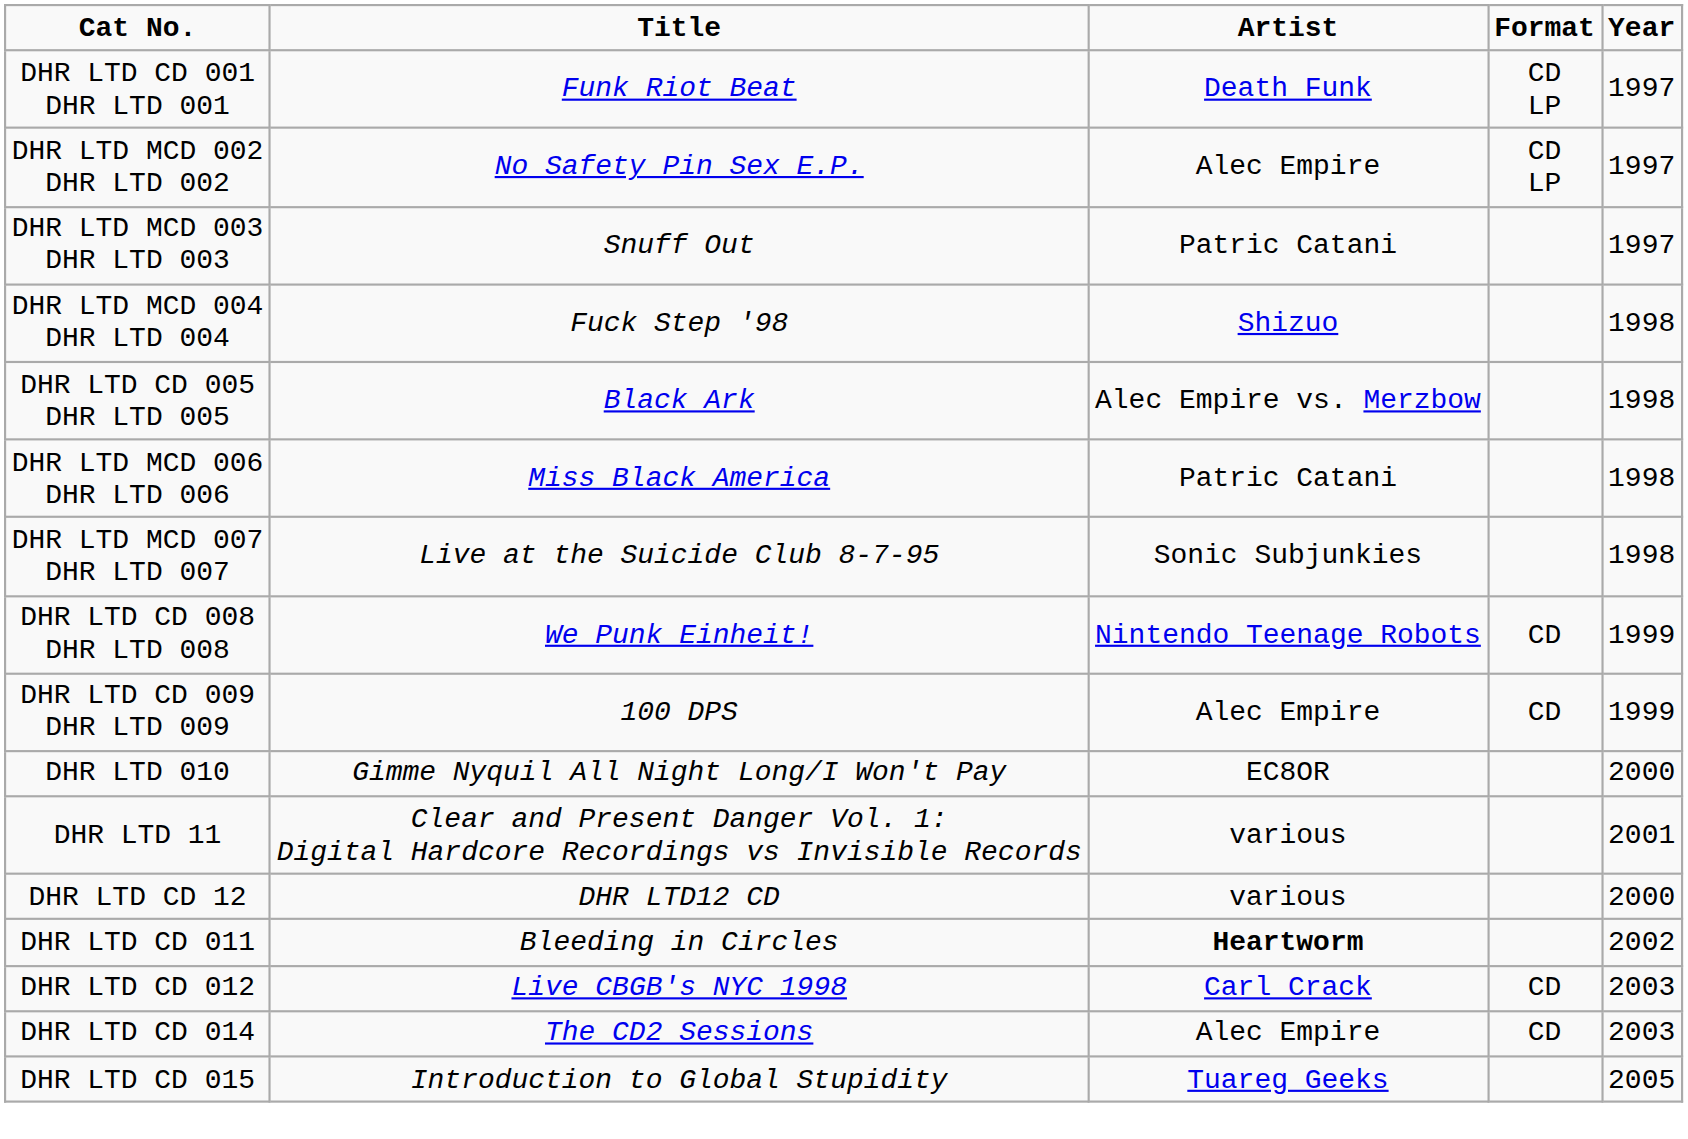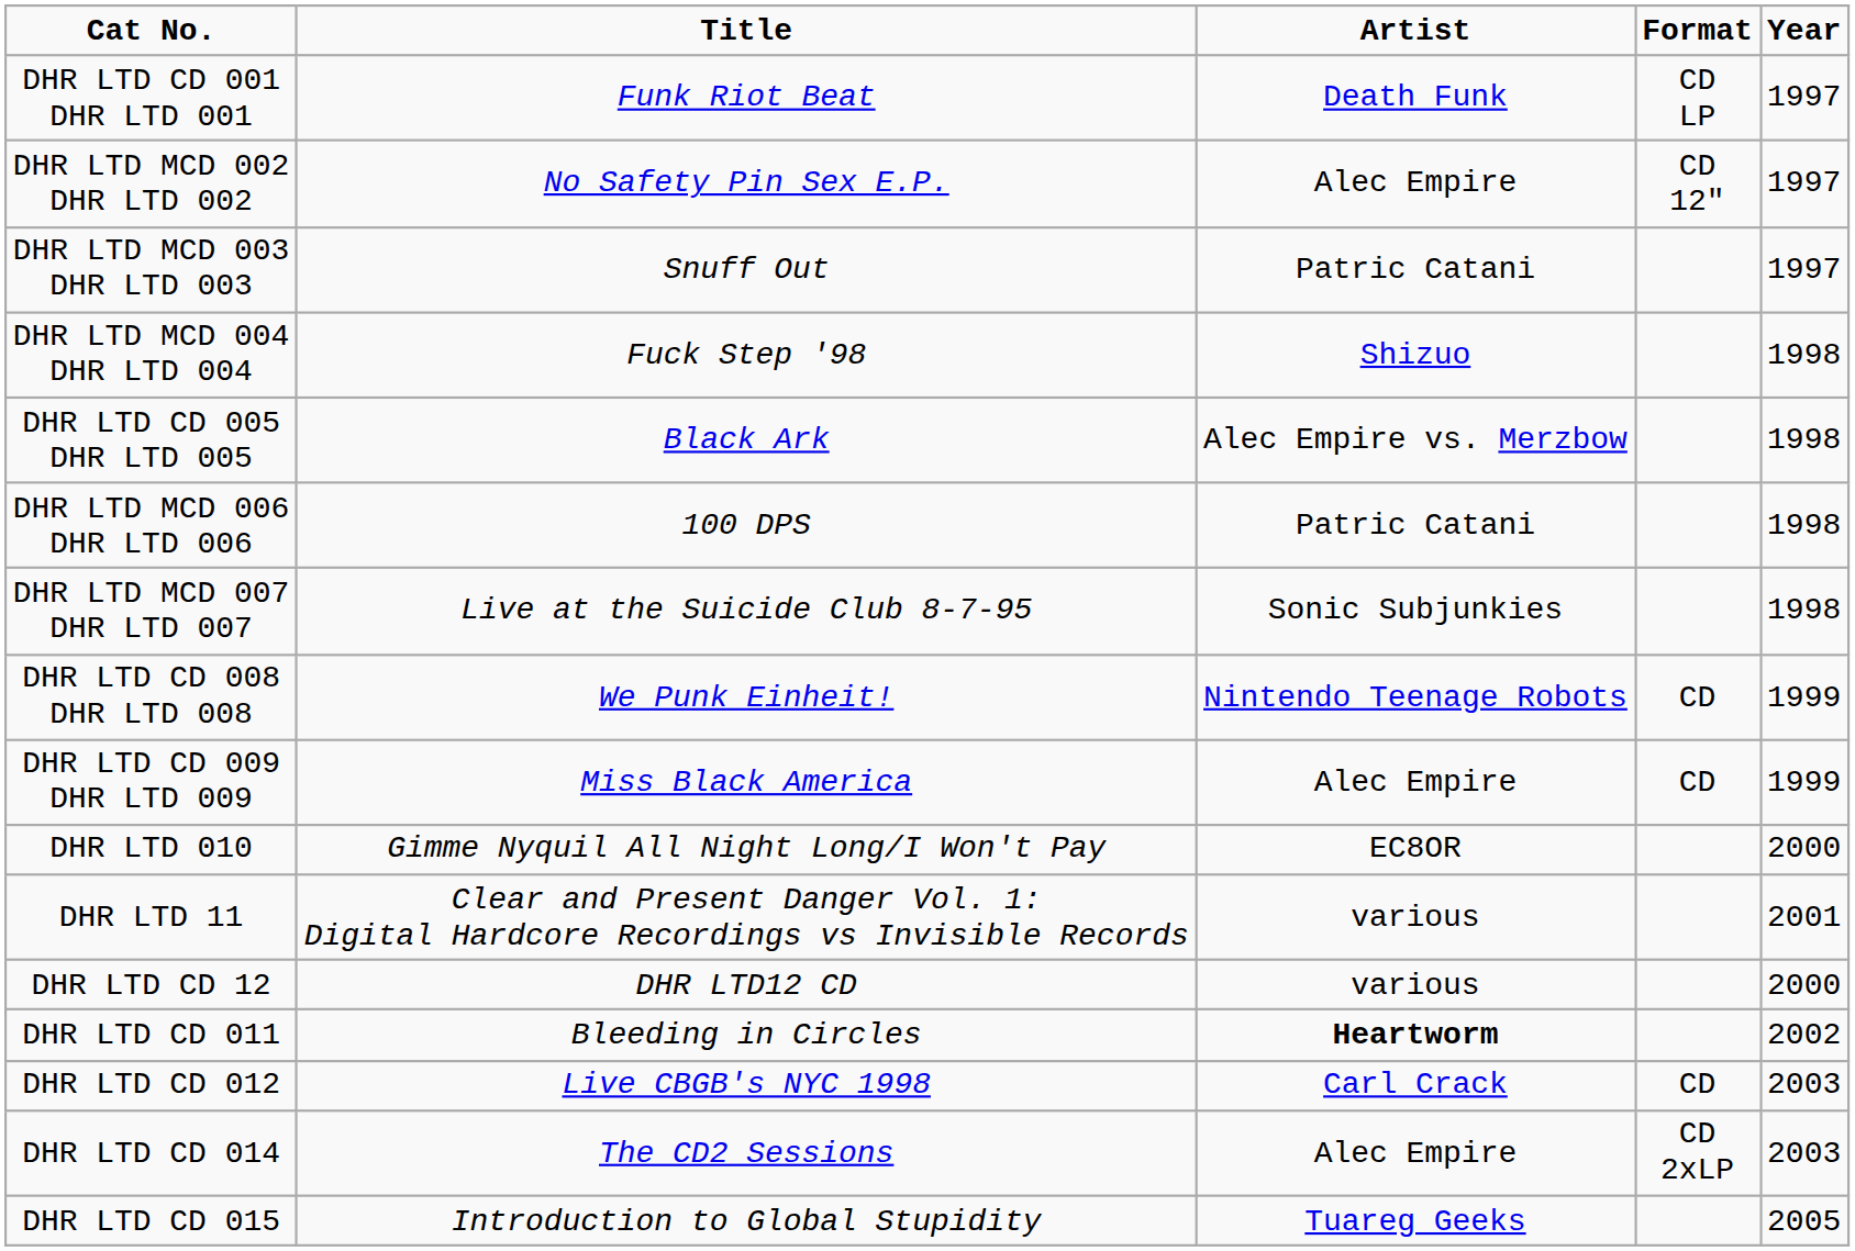DHR LTD MCD 002 DHR LTD 002 | Format: CD LP -> CD 12"
DHR LTD MCD 006 DHR LTD 006 | Title: Miss Black America -> 100 DPS
DHR LTD CD 009 DHR LTD 009 | Title: 100 DPS -> Miss Black America
DHR LTD CD 014 | Format: CD -> CD 2xLP
